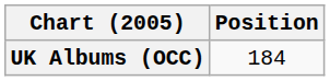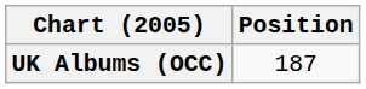UK Albums (OCC) | Position: 184 -> 187
